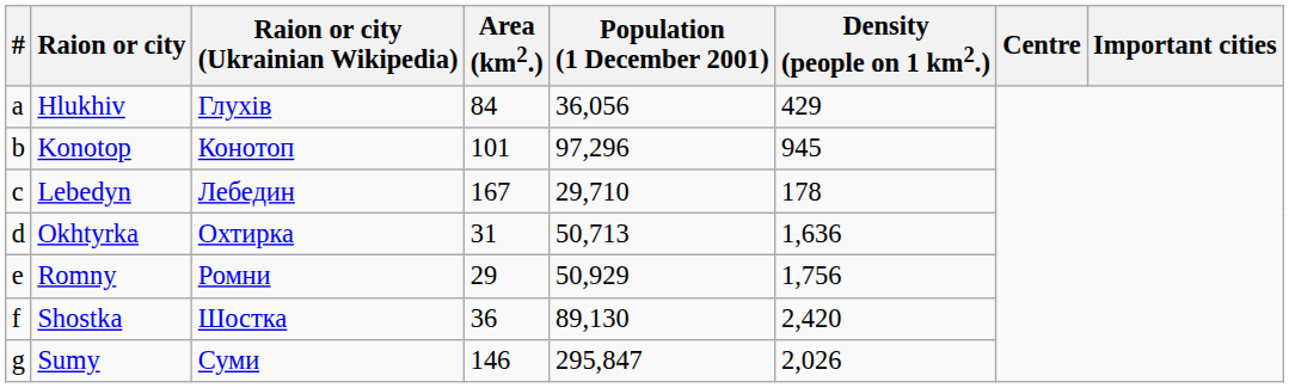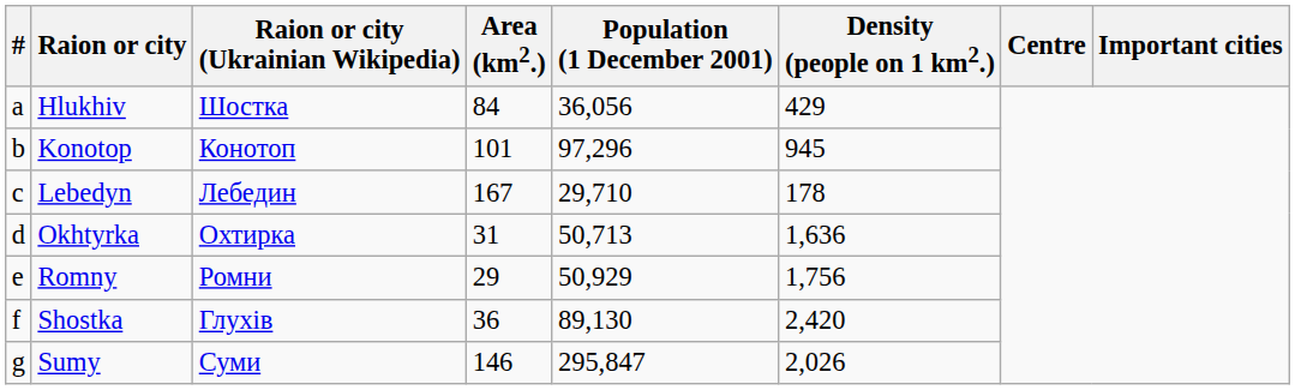Hlukhiv | Raion or city (Ukrainian Wikipedia): Глухів -> Шостка
Shostka | Raion or city (Ukrainian Wikipedia): Шостка -> Глухів
